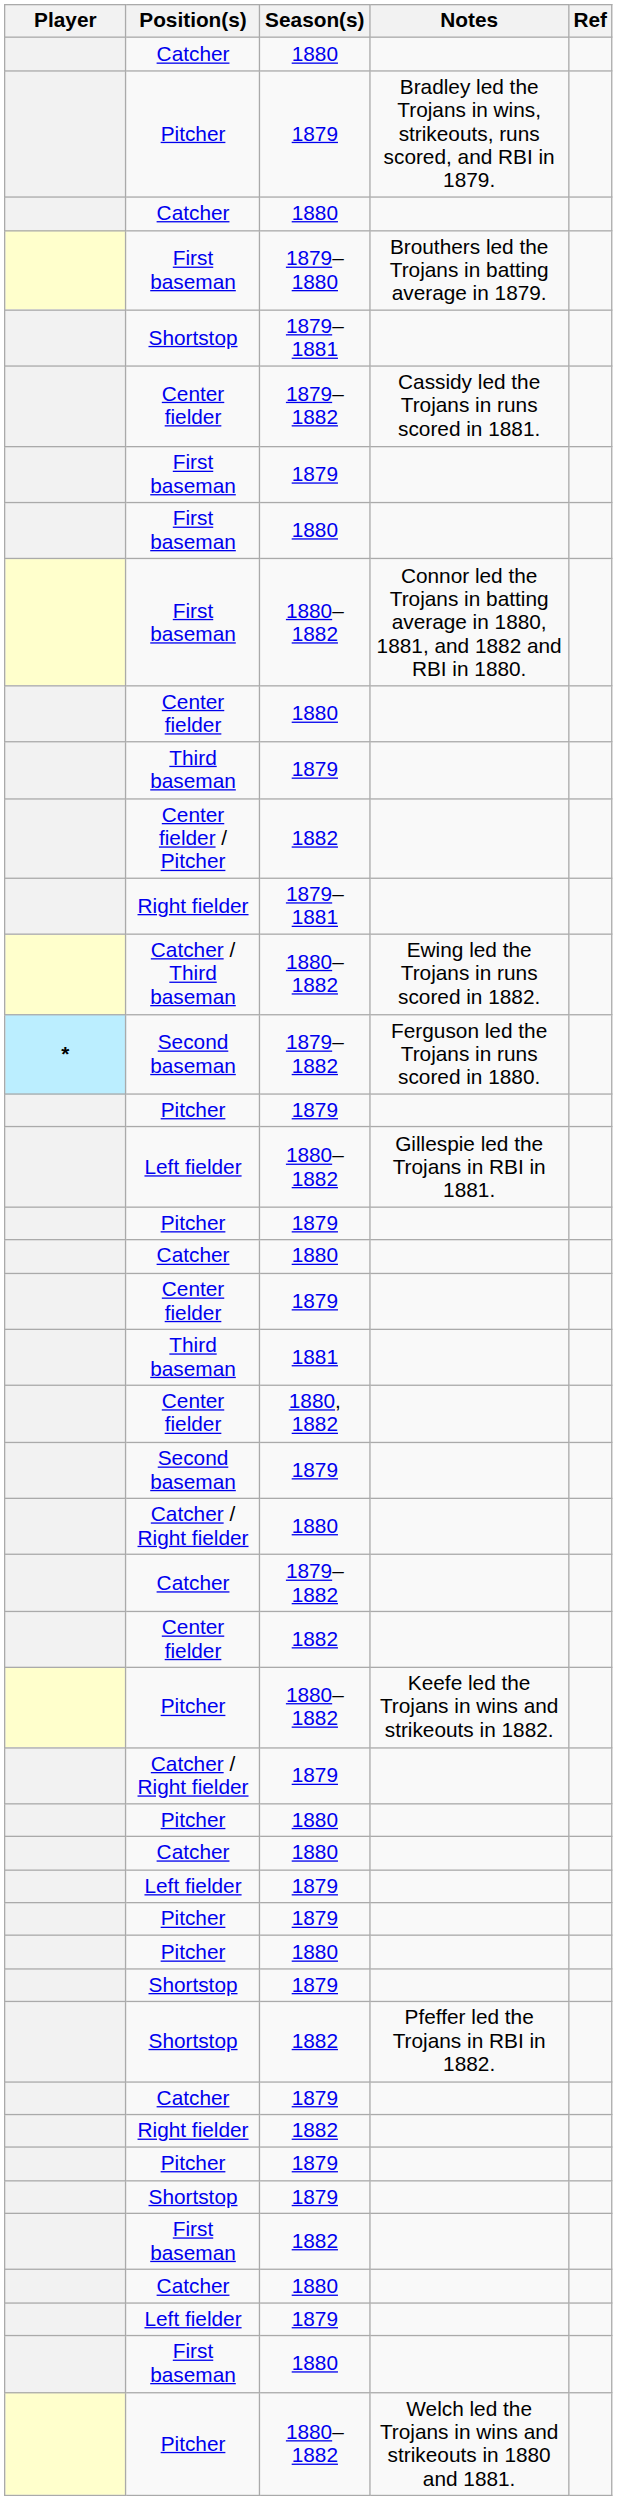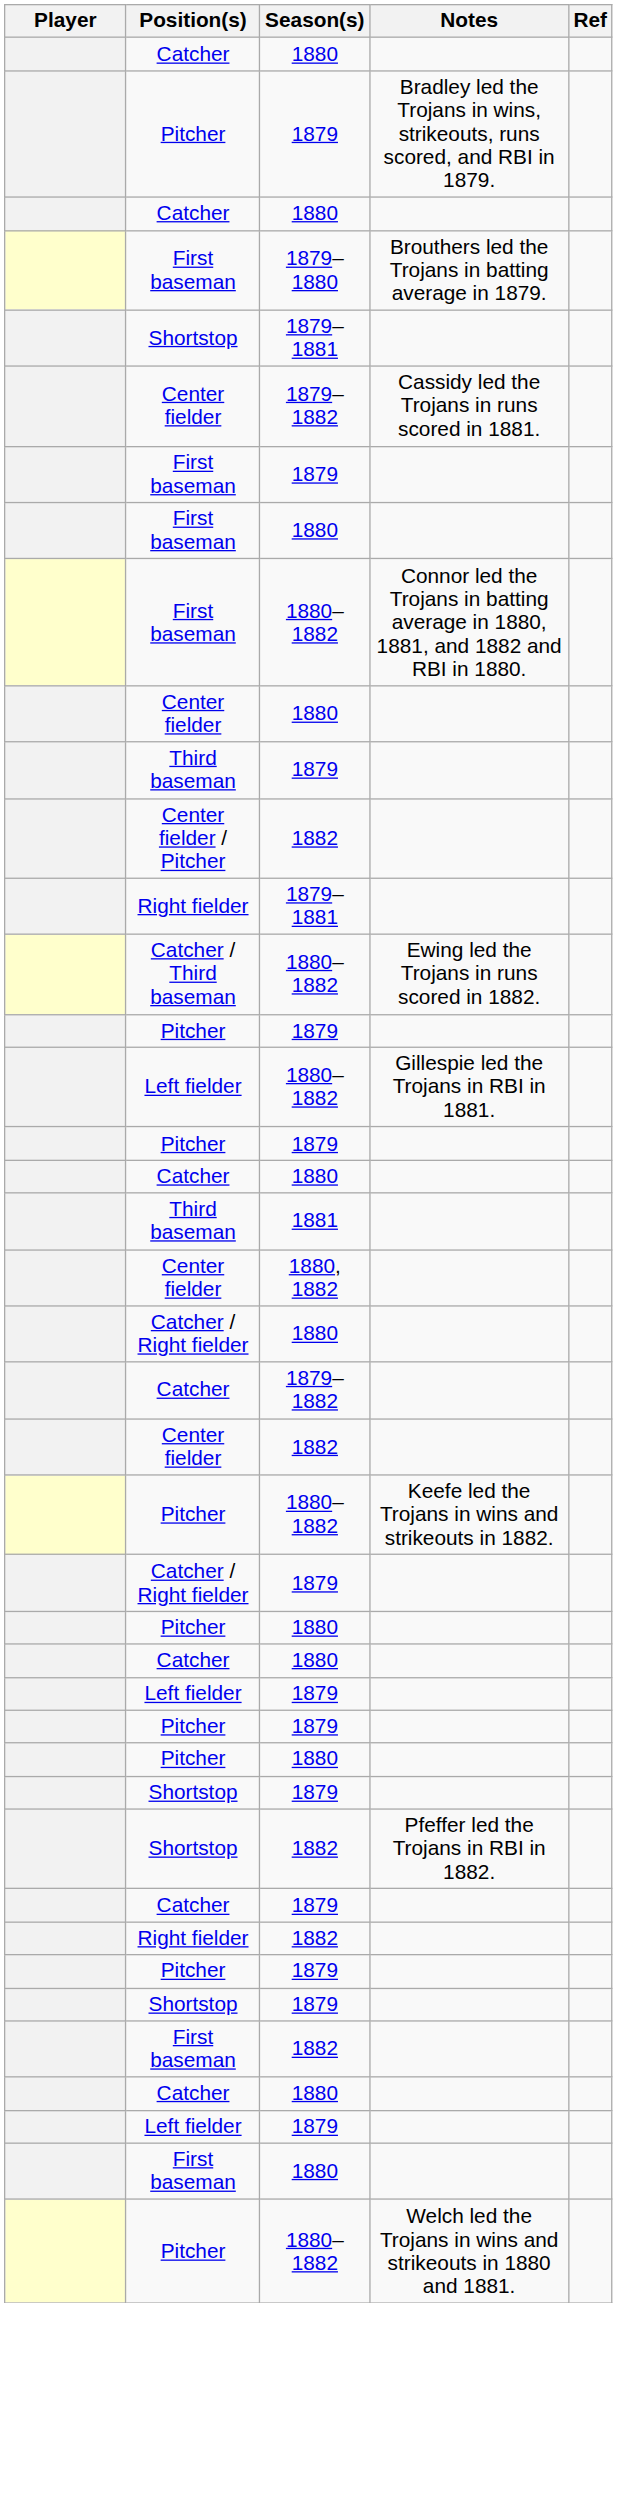- row: * | Second baseman | 1879–1882 | Ferguson led the Trojans in runs scored in 1880.
- row: Center fielder | 1879
- row: Second baseman | 1879
